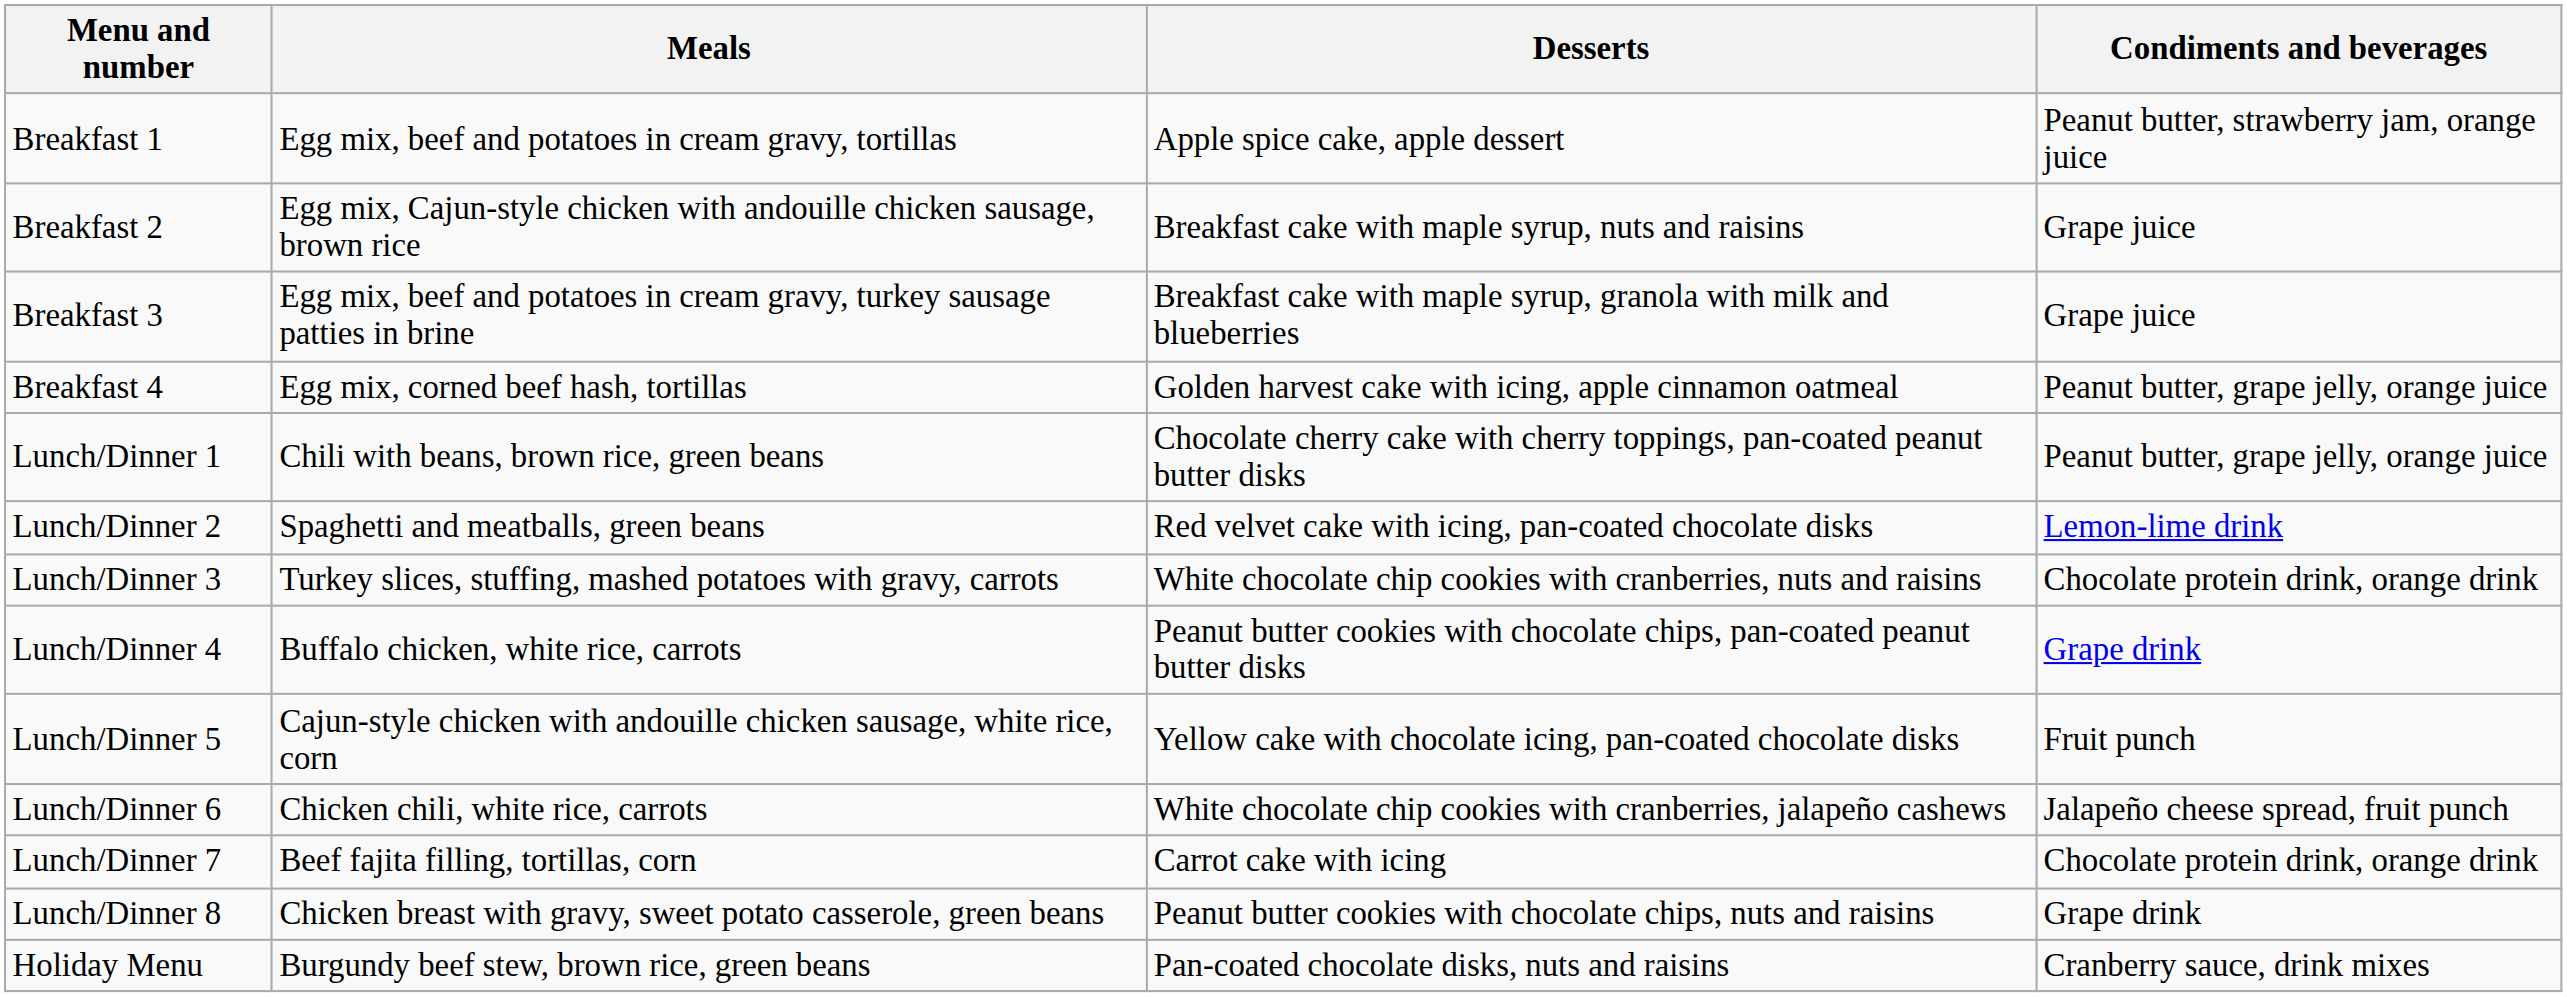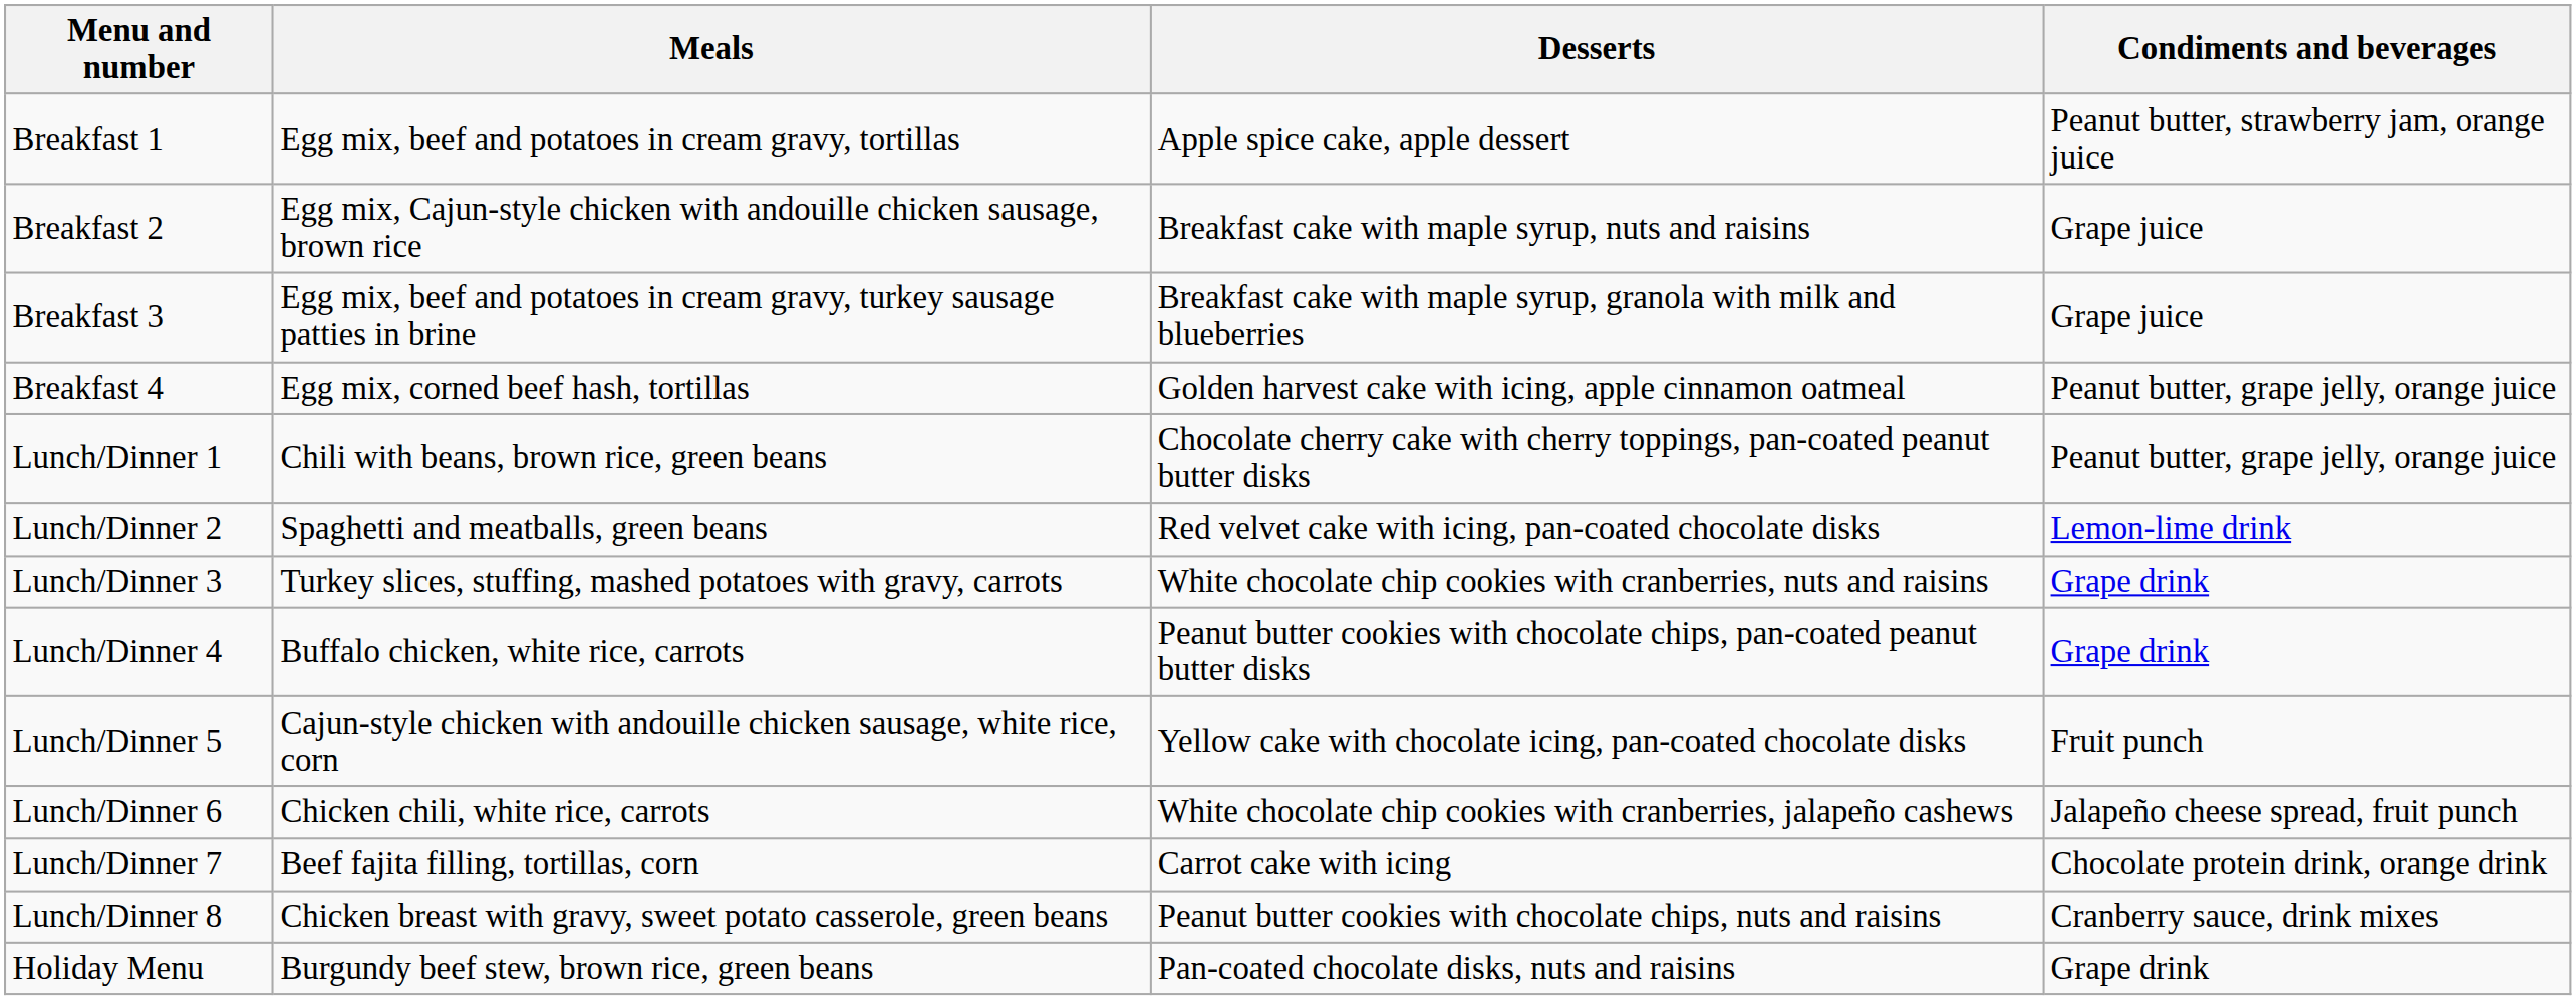Lunch/Dinner 3 | Condiments and beverages: Chocolate protein drink, orange drink -> Grape drink
Lunch/Dinner 8 | Condiments and beverages: Grape drink -> Cranberry sauce, drink mixes
Holiday Menu | Condiments and beverages: Cranberry sauce, drink mixes -> Grape drink
